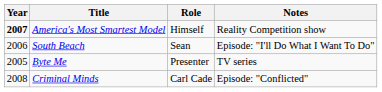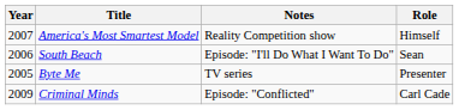columns swapped: Role <-> Notes
America's Most Smartest Model | Year: bold -> normal
Criminal Minds | Year: 2008 -> 2009
